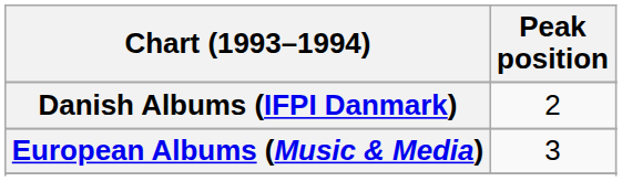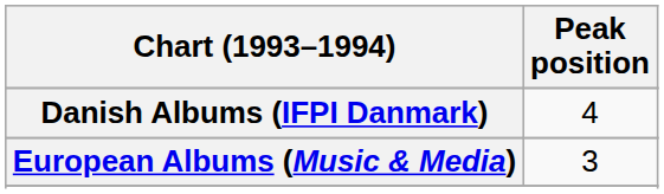Danish Albums (IFPI Danmark) | Peak position: 2 -> 4
